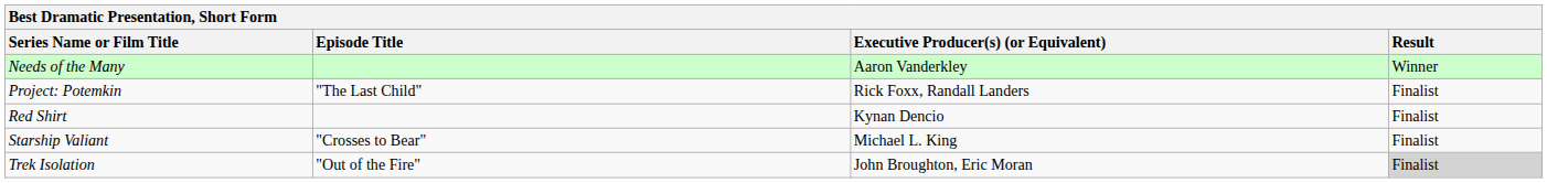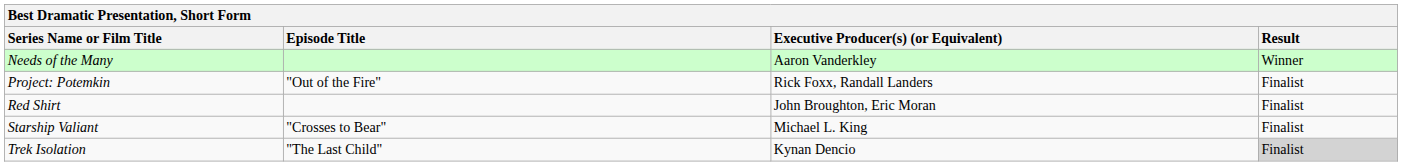Project: Potemkin | Episode Title: "The Last Child" -> "Out of the Fire"
Red Shirt | Executive Producer(s) (or Equivalent): Kynan Dencio -> John Broughton, Eric Moran
Trek Isolation | Episode Title: "Out of the Fire" -> "The Last Child"
Trek Isolation | Executive Producer(s) (or Equivalent): John Broughton, Eric Moran -> Kynan Dencio
